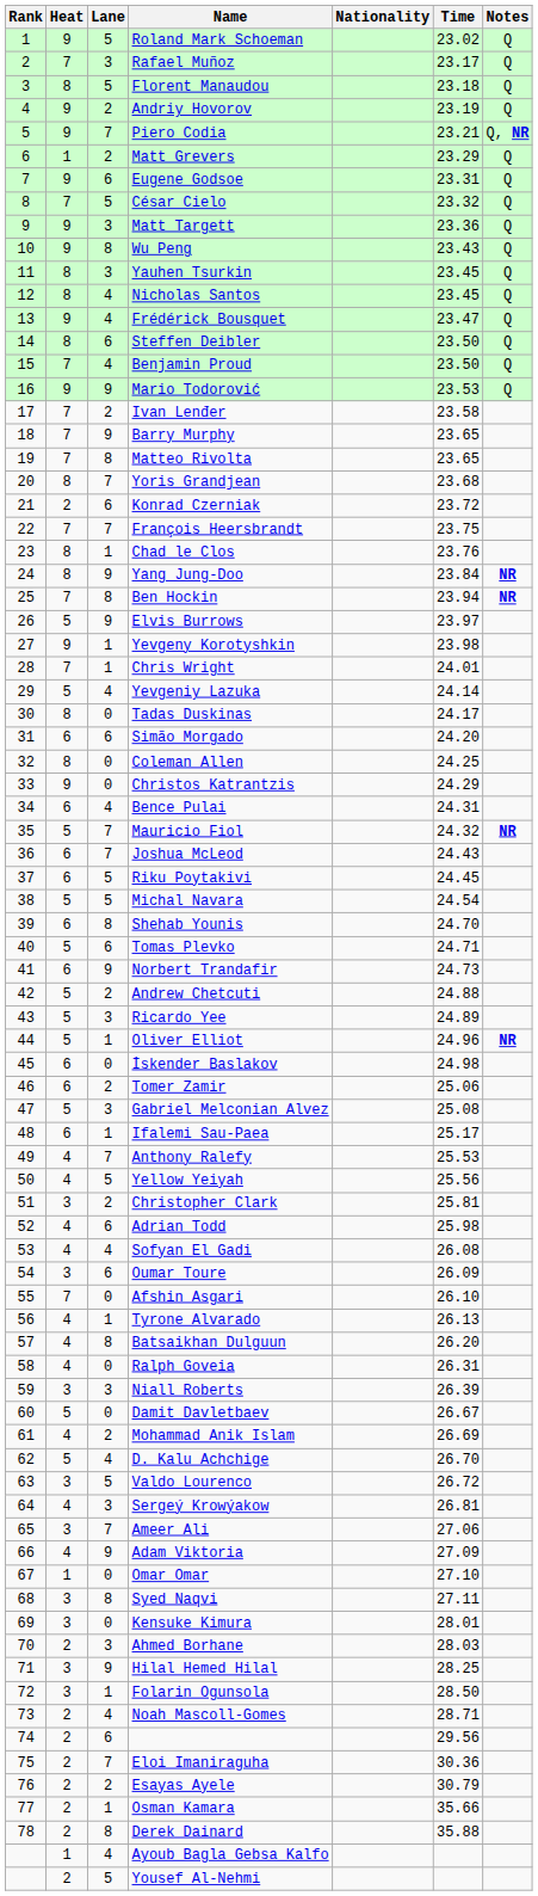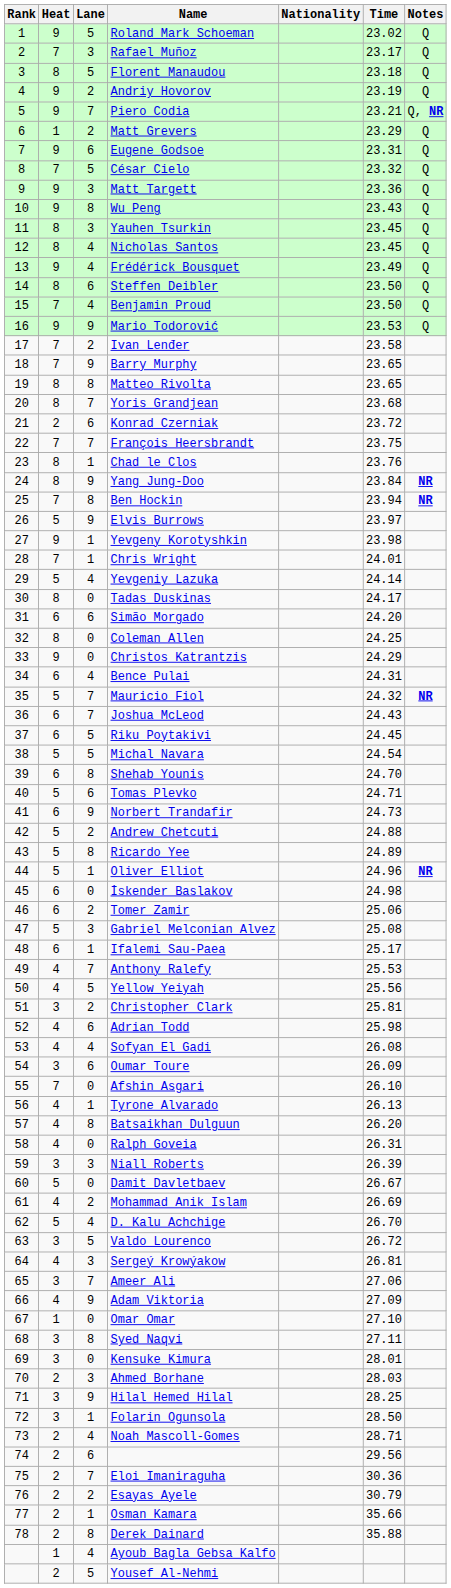Frédérick Bousquet | Time: 23.47 -> 23.49
Matteo Rivolta | Heat: 7 -> 8
Ricardo Yee | Lane: 3 -> 8
